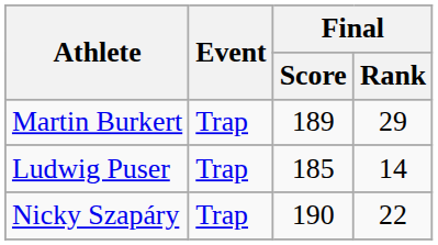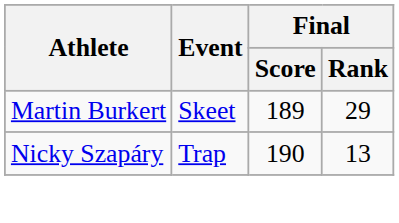Martin Burkert | Event: Trap -> Skeet
- row: Ludwig Puser | Trap | 185 | 14
Nicky Szapáry | Final / Rank: 22 -> 13
